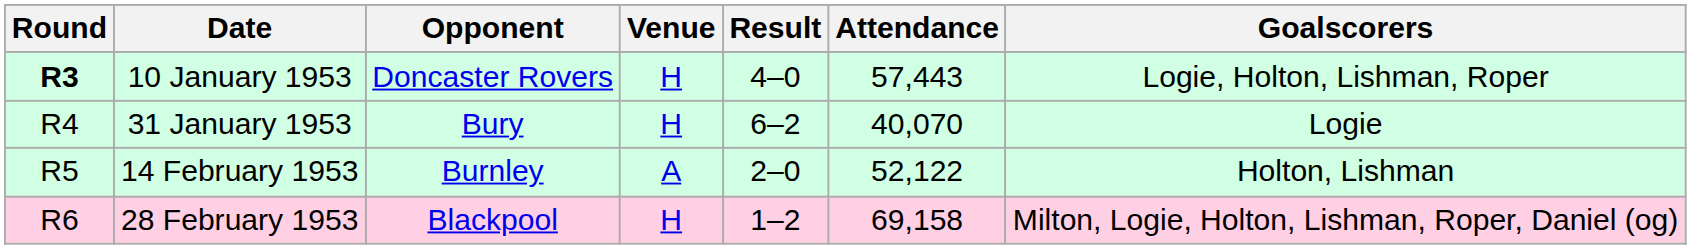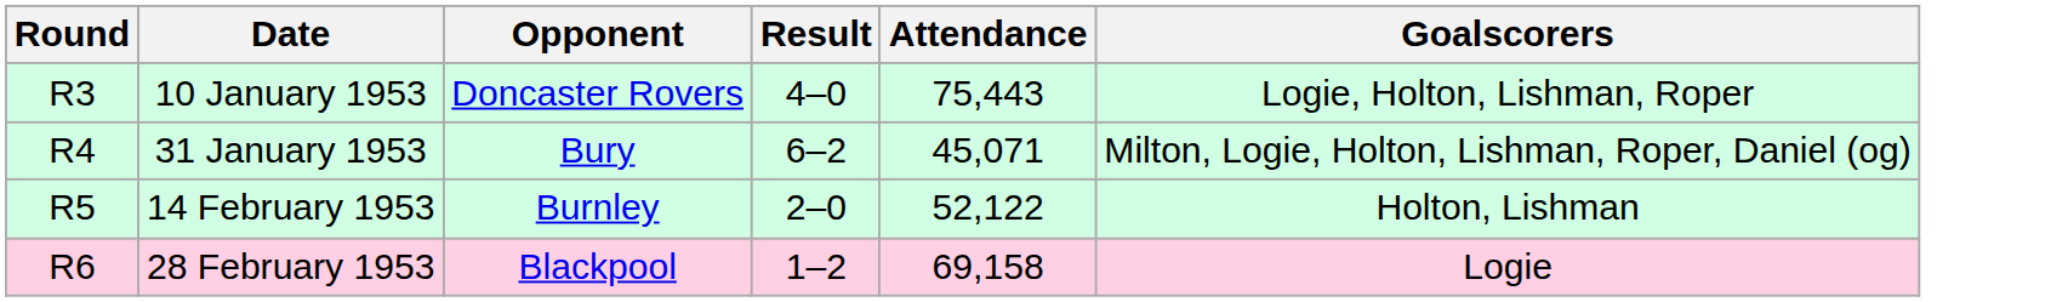- column: Venue | H | H | A | H
10 January 1953 | Round: bold -> normal
10 January 1953 | Attendance: 57,443 -> 75,443
31 January 1953 | Attendance: 40,070 -> 45,071
31 January 1953 | Goalscorers: Logie -> Milton, Logie, Holton, Lishman, Roper, Daniel (og)
28 February 1953 | Goalscorers: Milton, Logie, Holton, Lishman, Roper, Daniel (og) -> Logie
